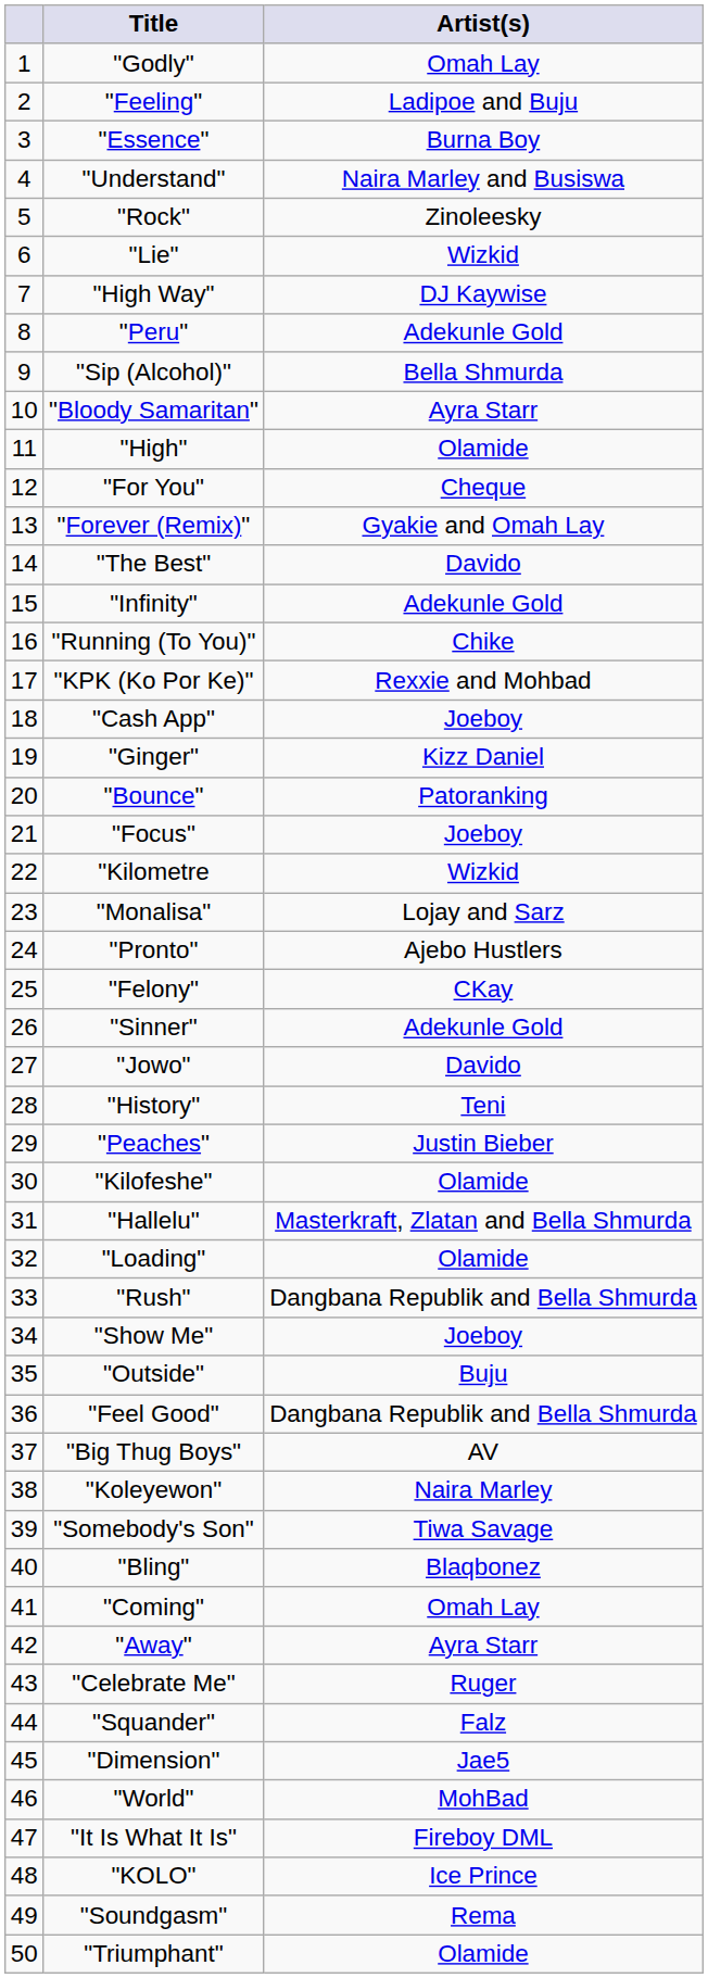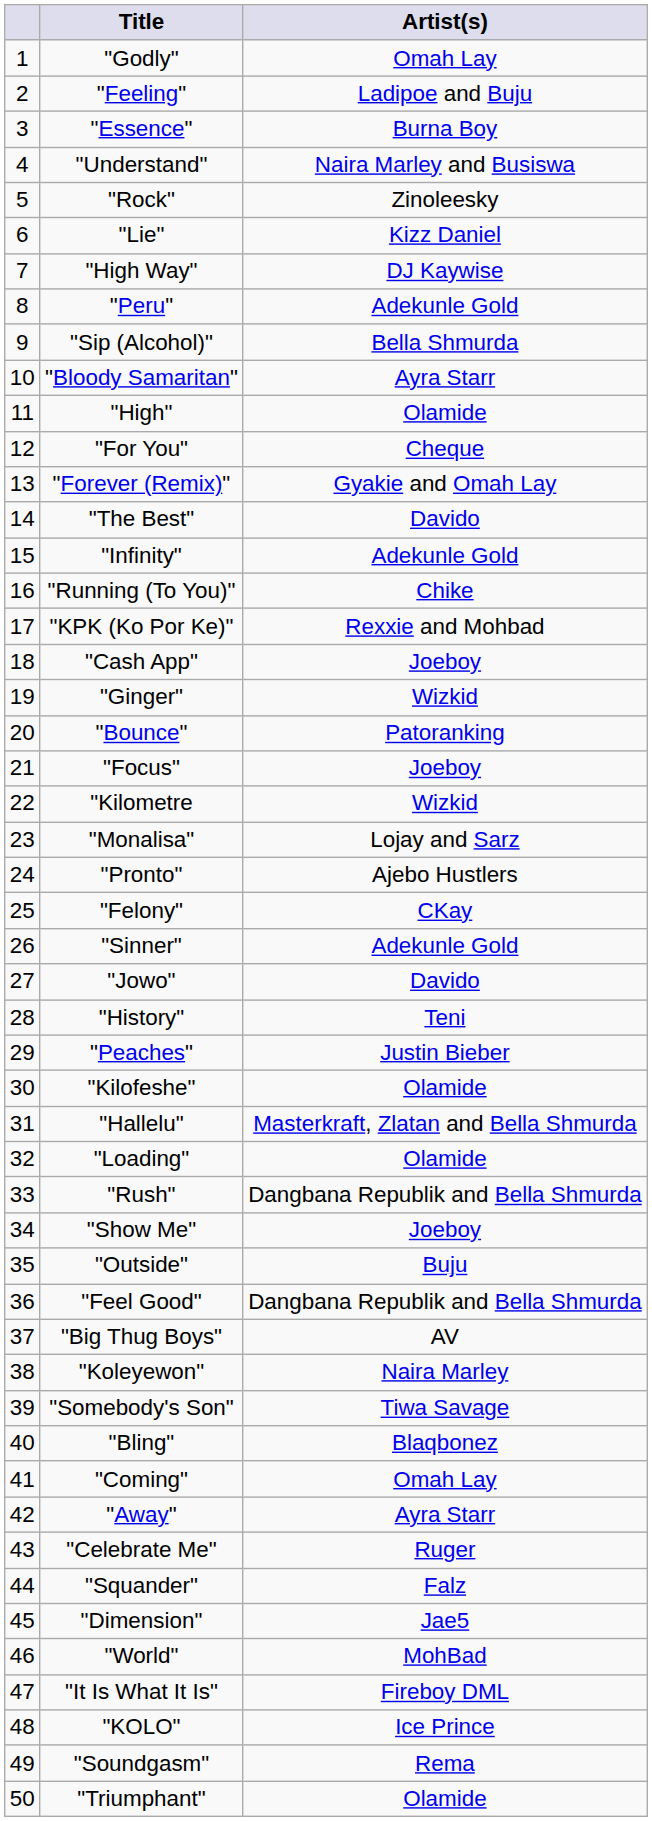"Lie" | Artist(s): Wizkid -> Kizz Daniel
"Ginger" | Artist(s): Kizz Daniel -> Wizkid
